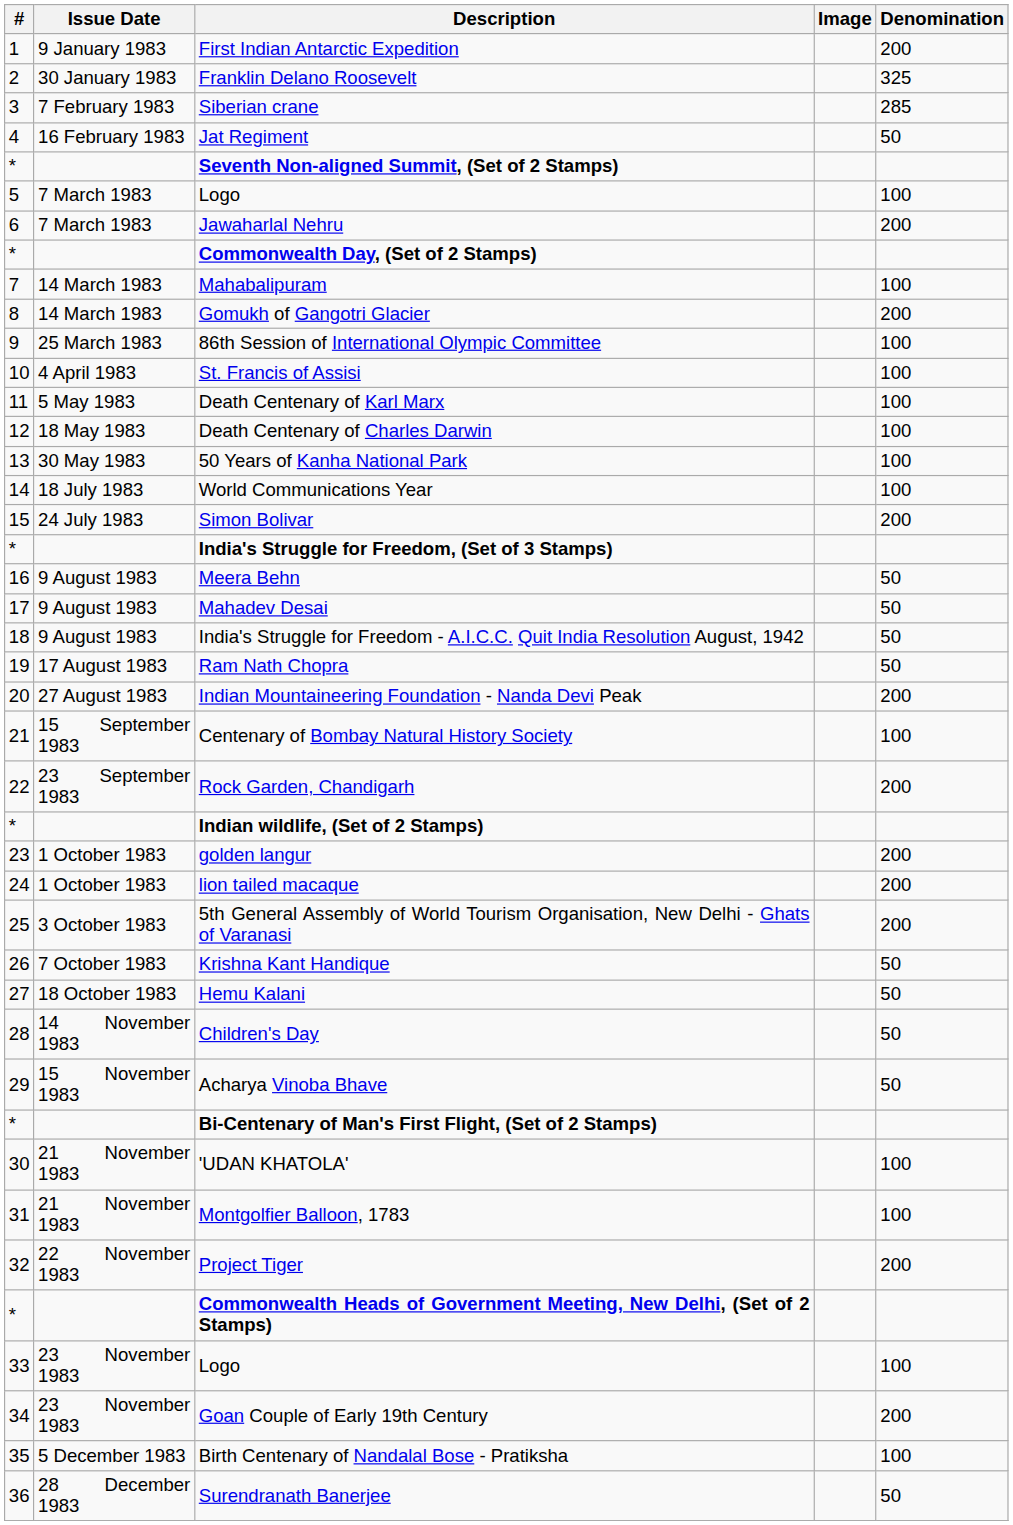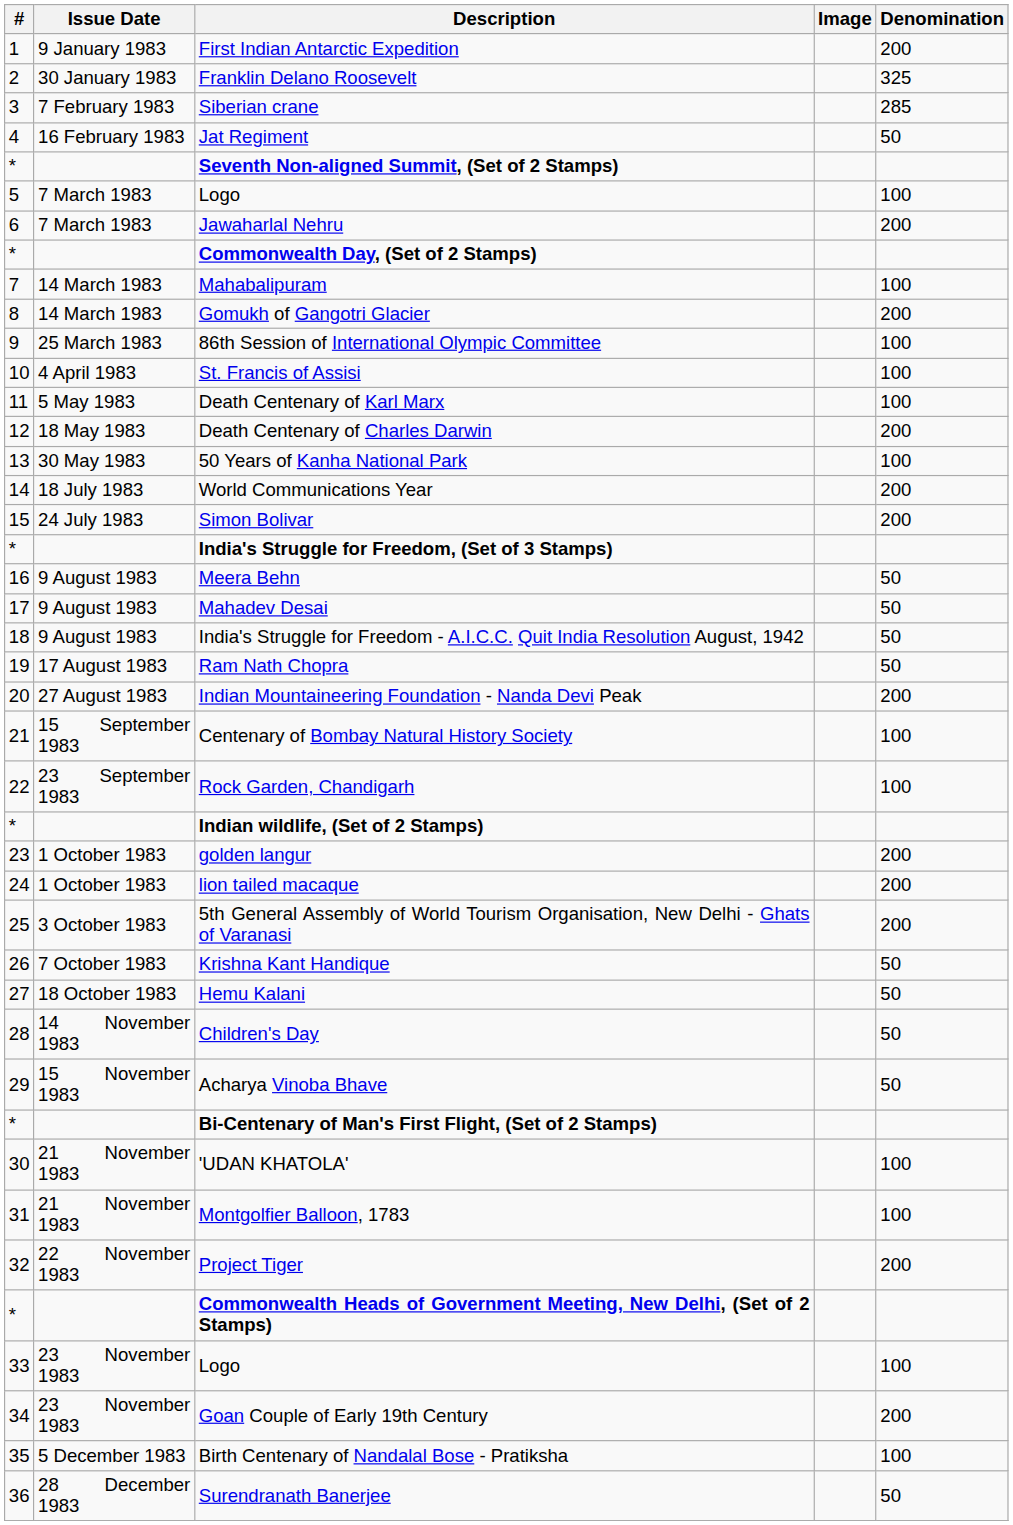Death Centenary of Charles Darwin | Denomination: 100 -> 200
World Communications Year | Denomination: 100 -> 200
Rock Garden, Chandigarh | Denomination: 200 -> 100
